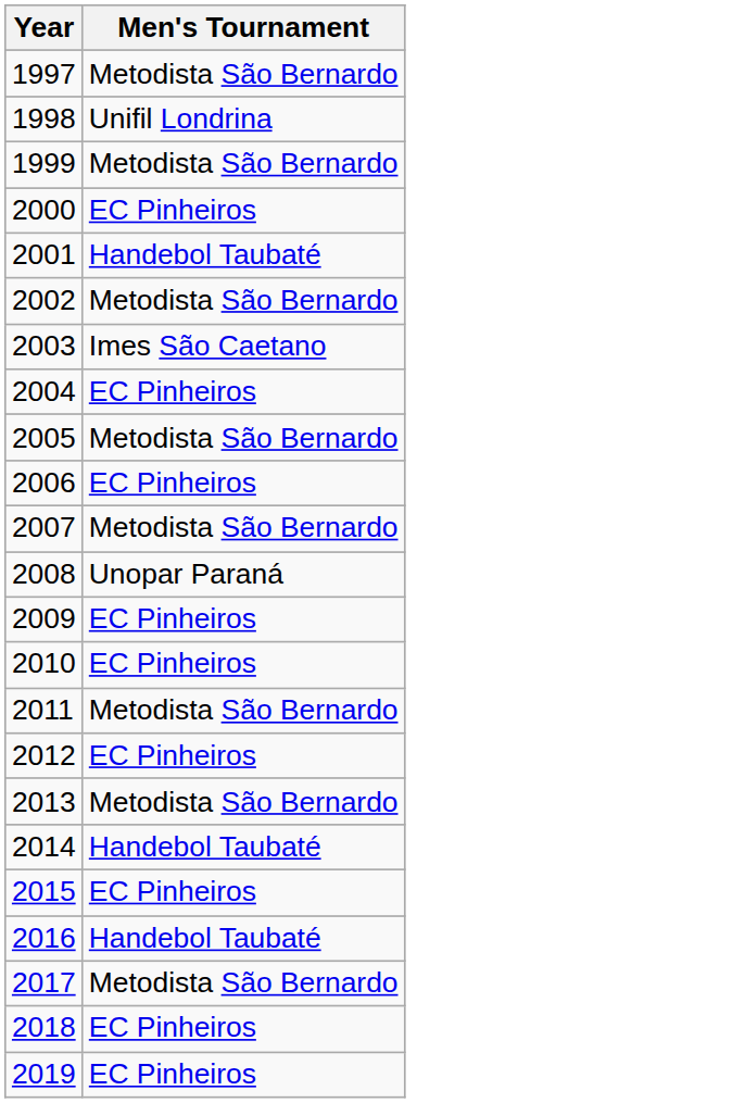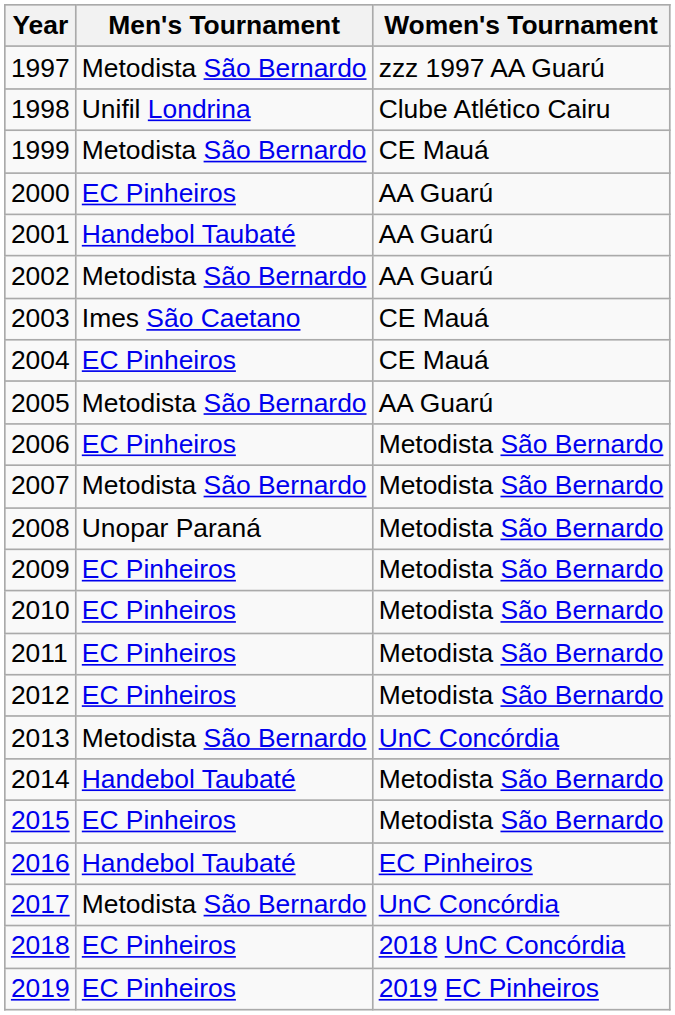+ column: Women's Tournament | zzz 1997 AA Guarú | Clube Atlético Cairu | CE Mauá | AA Guarú | AA Guarú | AA Guarú | CE Mauá | CE Mauá | AA Guarú | Metodista São Bernardo | Metodista São Bernardo | Metodista São Bernardo | Metodista São Bernardo | Metodista São Bernardo | Metodista São Bernardo | Metodista São Bernardo | UnC Concórdia | Metodista São Bernardo | Metodista São Bernardo | EC Pinheiros | UnC Concórdia | 2018 UnC Concórdia | 2019 EC Pinheiros
2011 | Men's Tournament: Metodista São Bernardo -> EC Pinheiros
